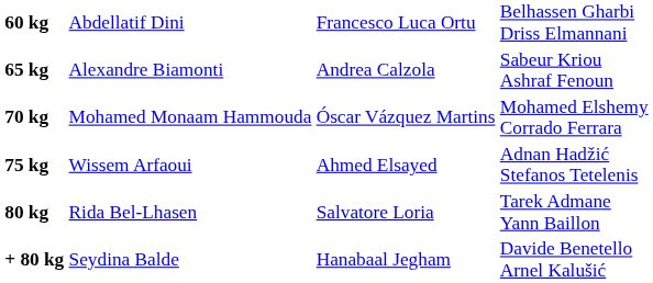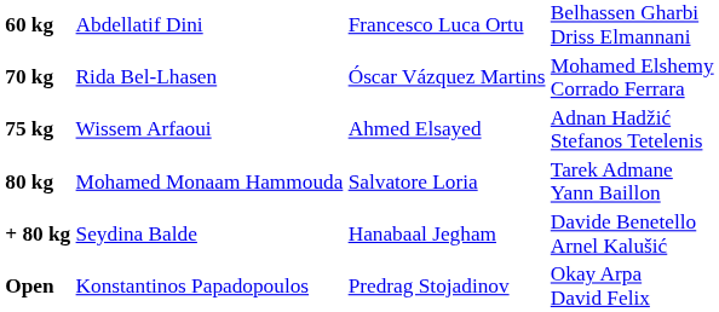- row: 65 kg | Alexandre Biamonti | Andrea Calzola | Sabeur Kriou Ashraf Fenoun
70 kg | column 2: Mohamed Monaam Hammouda -> Rida Bel-Lhasen
80 kg | column 2: Rida Bel-Lhasen -> Mohamed Monaam Hammouda
+ row: Open | Konstantinos Papadopoulos | Predrag Stojadinov | Okay Arpa David Felix
